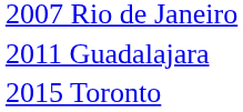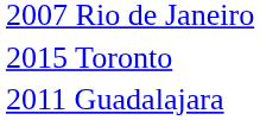rows swapped: 2011 Guadalajara <-> 2015 Toronto
